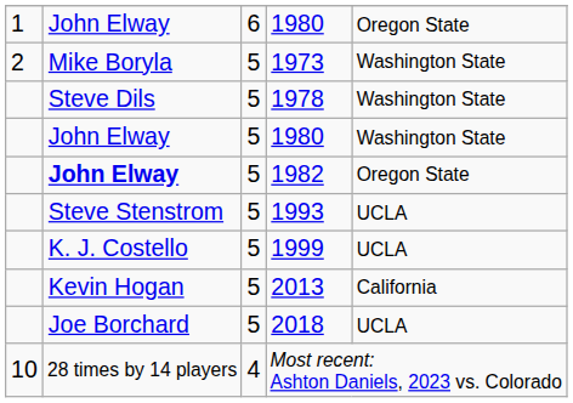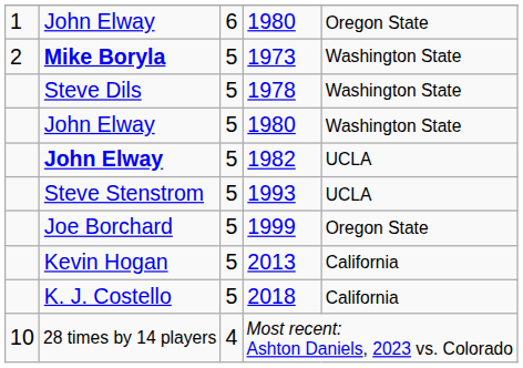1973 | column 2: normal -> bold
1982 | column 5: Oregon State -> UCLA
1999 | column 2: K. J. Costello -> Joe Borchard
1999 | column 5: UCLA -> Oregon State
2018 | column 2: Joe Borchard -> K. J. Costello
2018 | column 5: UCLA -> California
